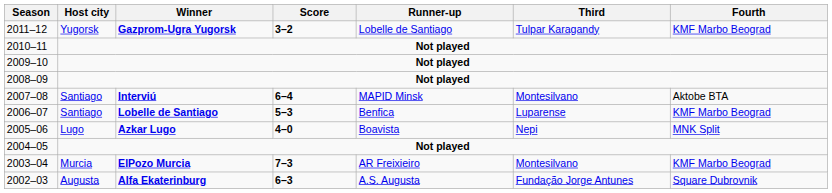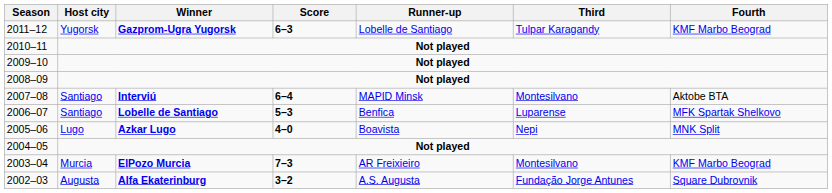2011–12 | Score: 3–2 -> 6–3
2006–07 | Fourth: KMF Marbo Beograd -> MFK Spartak Shelkovo
2002–03 | Score: 6–3 -> 3–2
